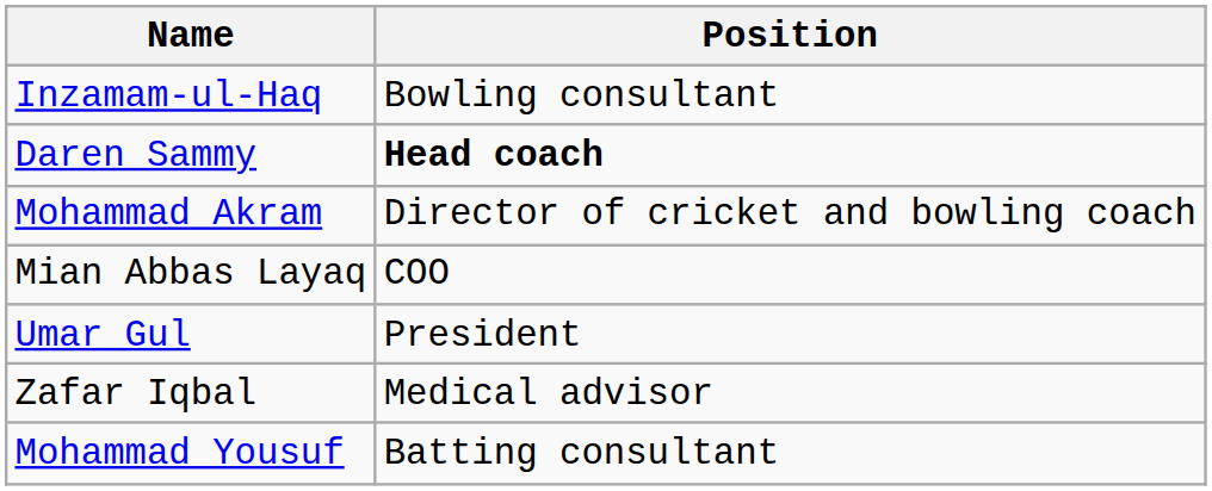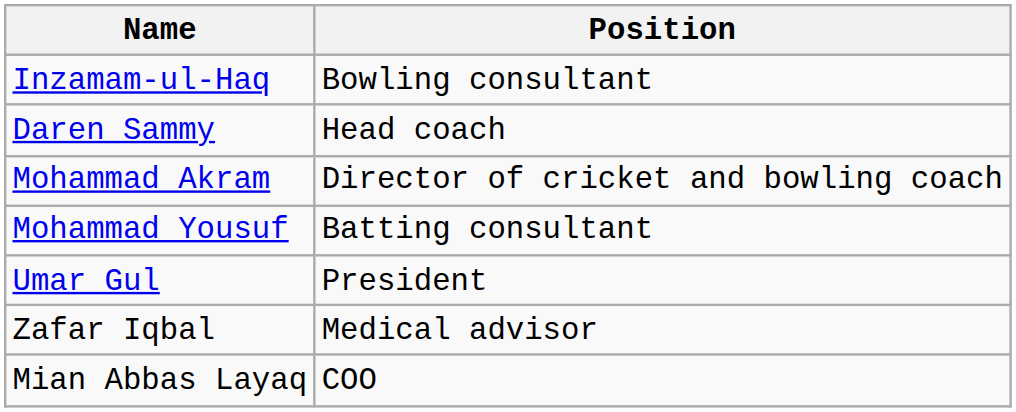Daren Sammy | Position: bold -> normal
rows swapped: Mohammad Yousuf <-> Mian Abbas Layaq
